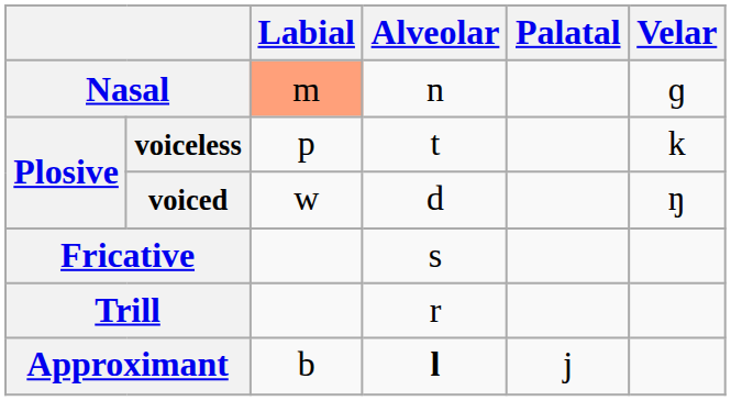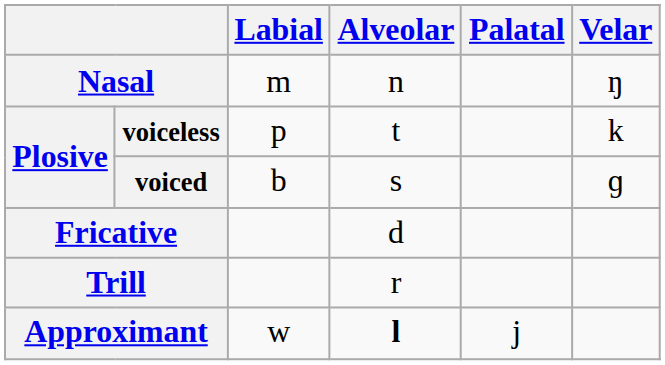Nasal | Labial: lightsalmon background -> no background
Nasal | Velar: ɡ -> ŋ
voiced | Labial: w -> b
voiced | Alveolar: d -> s
voiced | Velar: ŋ -> ɡ
Fricative | Alveolar: s -> d
Approximant | Labial: b -> w
